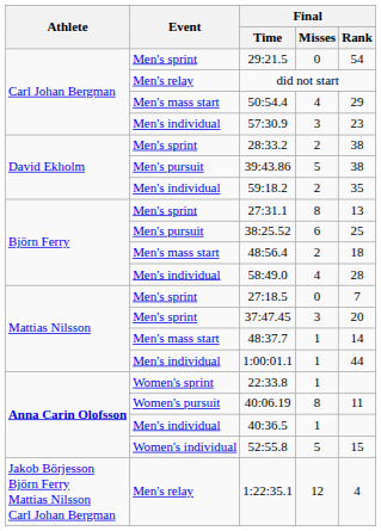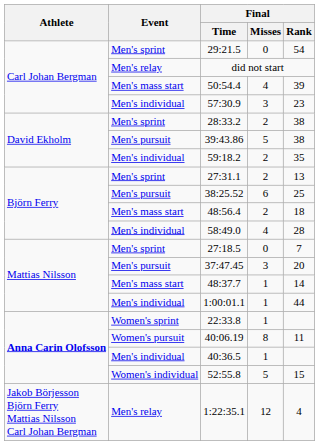50:54.4 | Final / Rank: 29 -> 39
27:31.1 | Final / Misses: 8 -> 2
37:47.45 | Event: Men's sprint -> Men's pursuit
